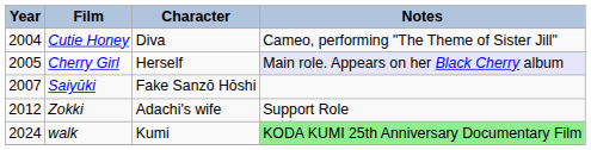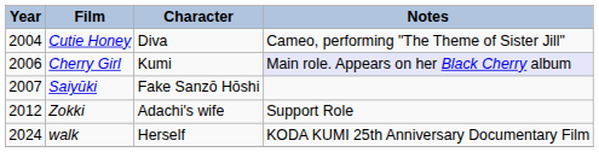Cherry Girl | Year: 2005 -> 2006
Cherry Girl | Character: Herself -> Kumi
walk | Character: Kumi -> Herself
walk | Notes: lightgreen background -> no background
